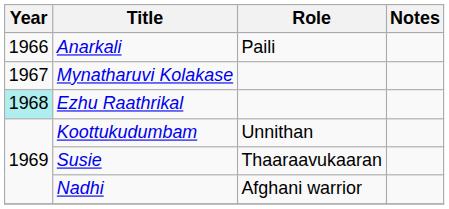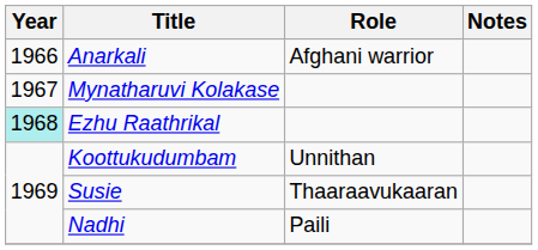Anarkali | Role: Paili -> Afghani warrior
Nadhi | Role: Afghani warrior -> Paili
